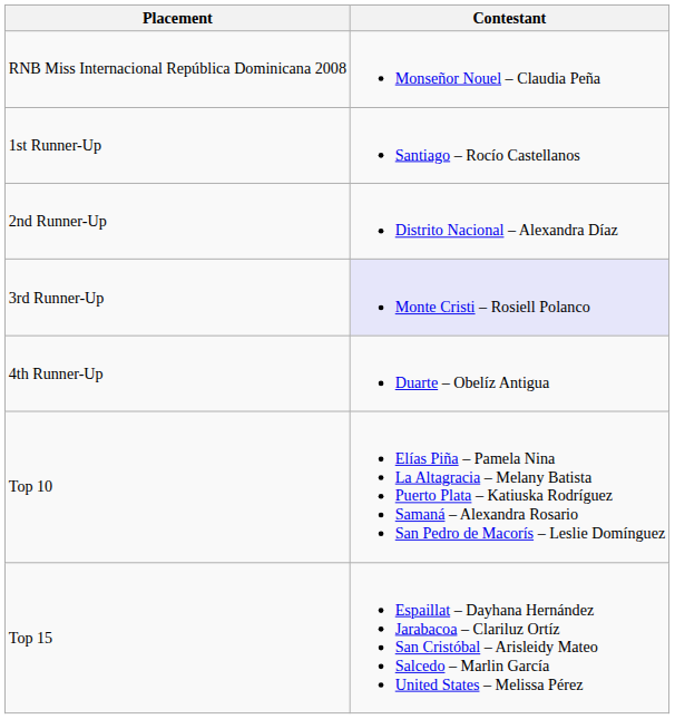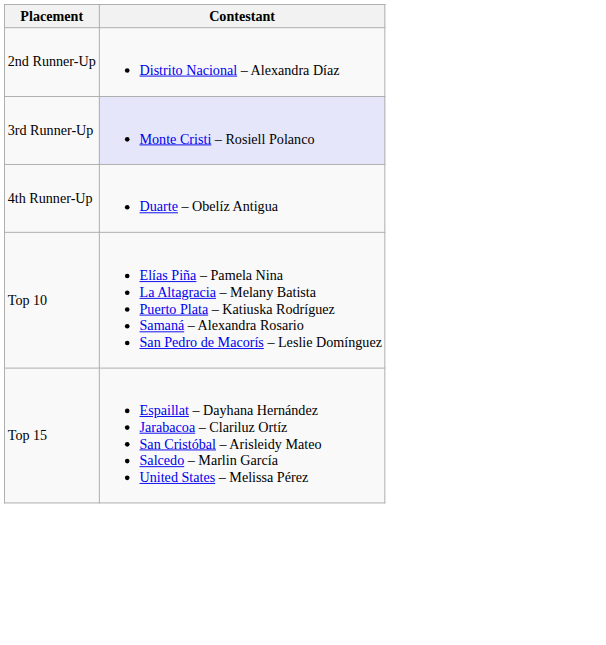- row: RNB Miss Internacional República Dominicana 2008 | Monseñor Nouel – Claudia Peña
- row: 1st Runner-Up | Santiago – Rocío Castellanos
